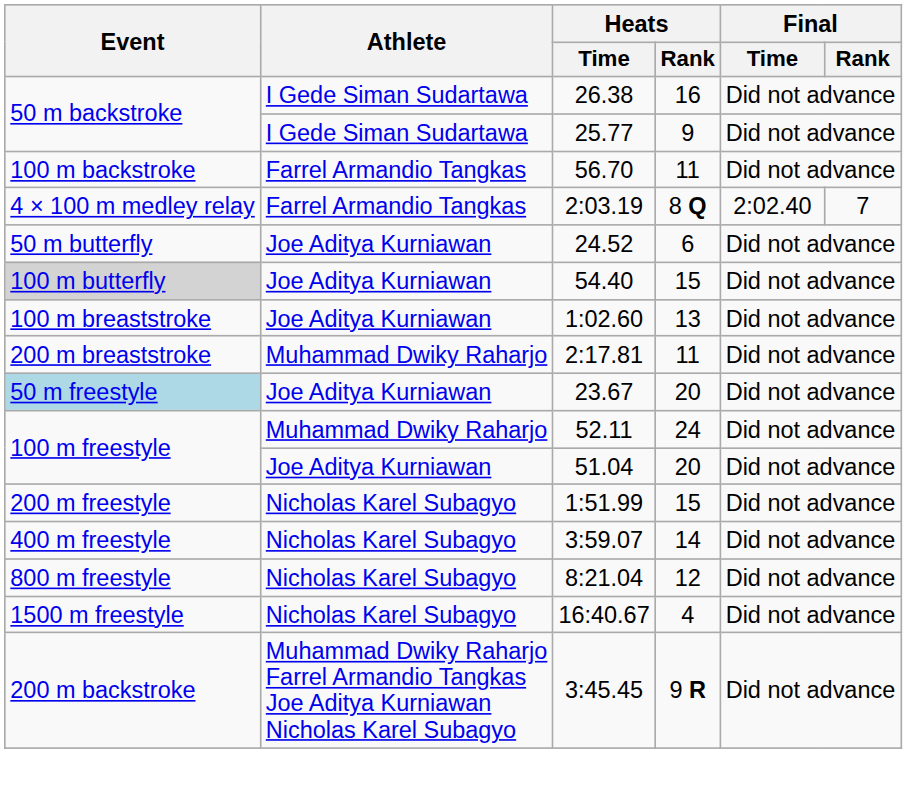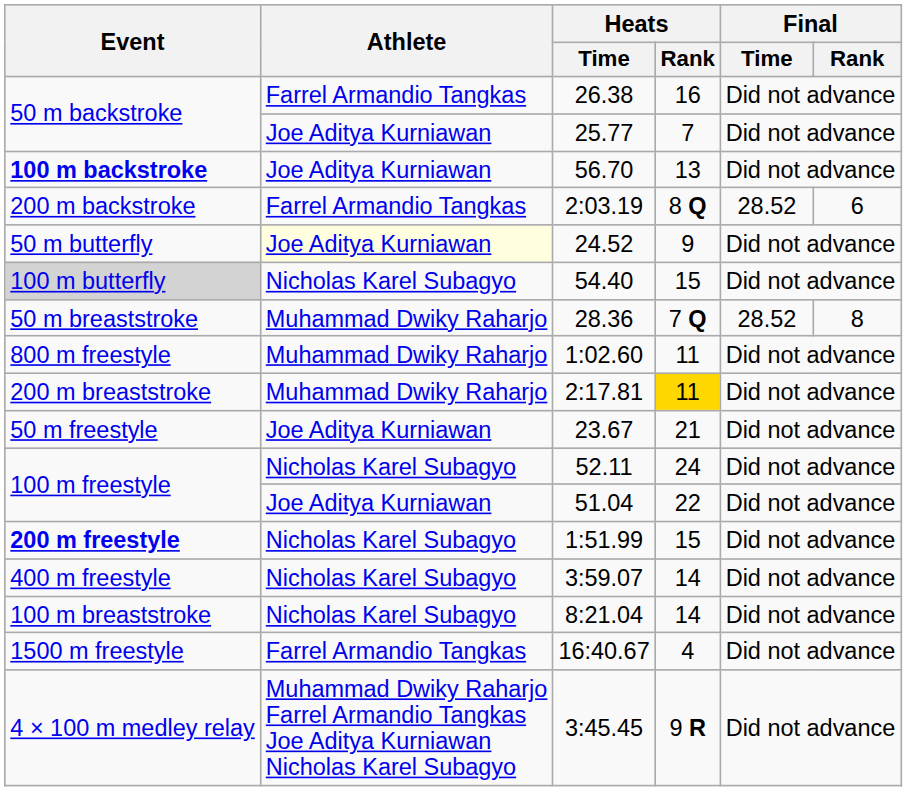26.38 | Athlete: I Gede Siman Sudartawa -> Farrel Armandio Tangkas
25.77 | Athlete: I Gede Siman Sudartawa -> Joe Aditya Kurniawan
25.77 | Heats / Rank: 9 -> 7
56.70 | Event: normal -> bold
56.70 | Athlete: Farrel Armandio Tangkas -> Joe Aditya Kurniawan
56.70 | Heats / Rank: 11 -> 13
2:03.19 | Event: 4 × 100 m medley relay -> 200 m backstroke
2:03.19 | Final / Time: 2:02.40 -> 28.52
2:03.19 | Final / Rank: 7 -> 6
24.52 | Athlete: no background -> lightyellow background
24.52 | Heats / Rank: 6 -> 9
54.40 | Athlete: Joe Aditya Kurniawan -> Nicholas Karel Subagyo
+ row: 50 m breaststroke | Muhammad Dwiky Raharjo | 28.36 | 7 Q | 28.52 | 8
1:02.60 | Event: 100 m breaststroke -> 800 m freestyle
1:02.60 | Athlete: Joe Aditya Kurniawan -> Muhammad Dwiky Raharjo
1:02.60 | Heats / Rank: 13 -> 11
2:17.81 | Heats / Rank: no background -> gold background
23.67 | Event: lightblue background -> no background
23.67 | Heats / Rank: 20 -> 21
52.11 | Athlete: Muhammad Dwiky Raharjo -> Nicholas Karel Subagyo
51.04 | Heats / Rank: 20 -> 22
1:51.99 | Event: normal -> bold
8:21.04 | Event: 800 m freestyle -> 100 m breaststroke
8:21.04 | Heats / Rank: 12 -> 14
16:40.67 | Athlete: Nicholas Karel Subagyo -> Farrel Armandio Tangkas
3:45.45 | Event: 200 m backstroke -> 4 × 100 m medley relay
